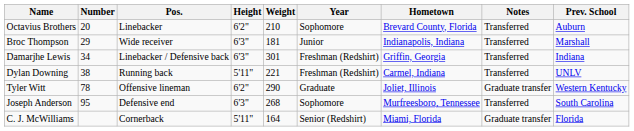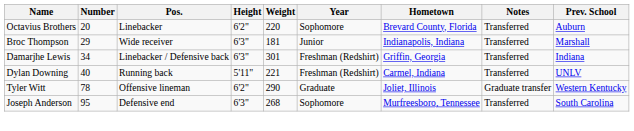Octavius Brothers | Weight: 210 -> 220
Dylan Downing | Number: 38 -> 40
- row: C. J. McWilliams | Cornerback | 5'11" | 164 | Senior (Redshirt) | Miami, Florida | Graduate transfer | Florida
